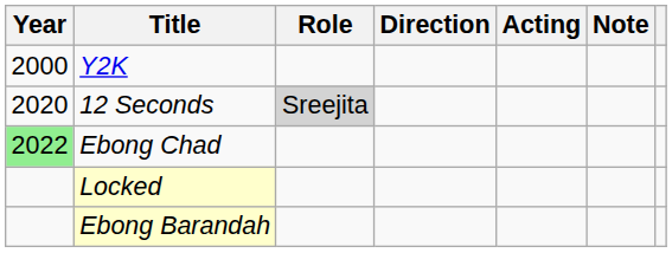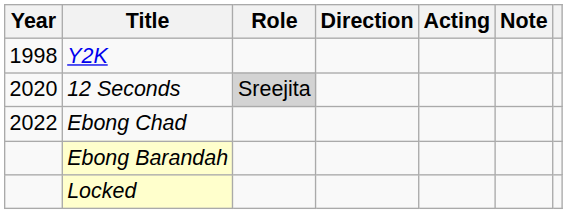Y2K | Year: 2000 -> 1998
Ebong Chad | Year: lightgreen background -> no background
rows swapped: Locked <-> Ebong Barandah
